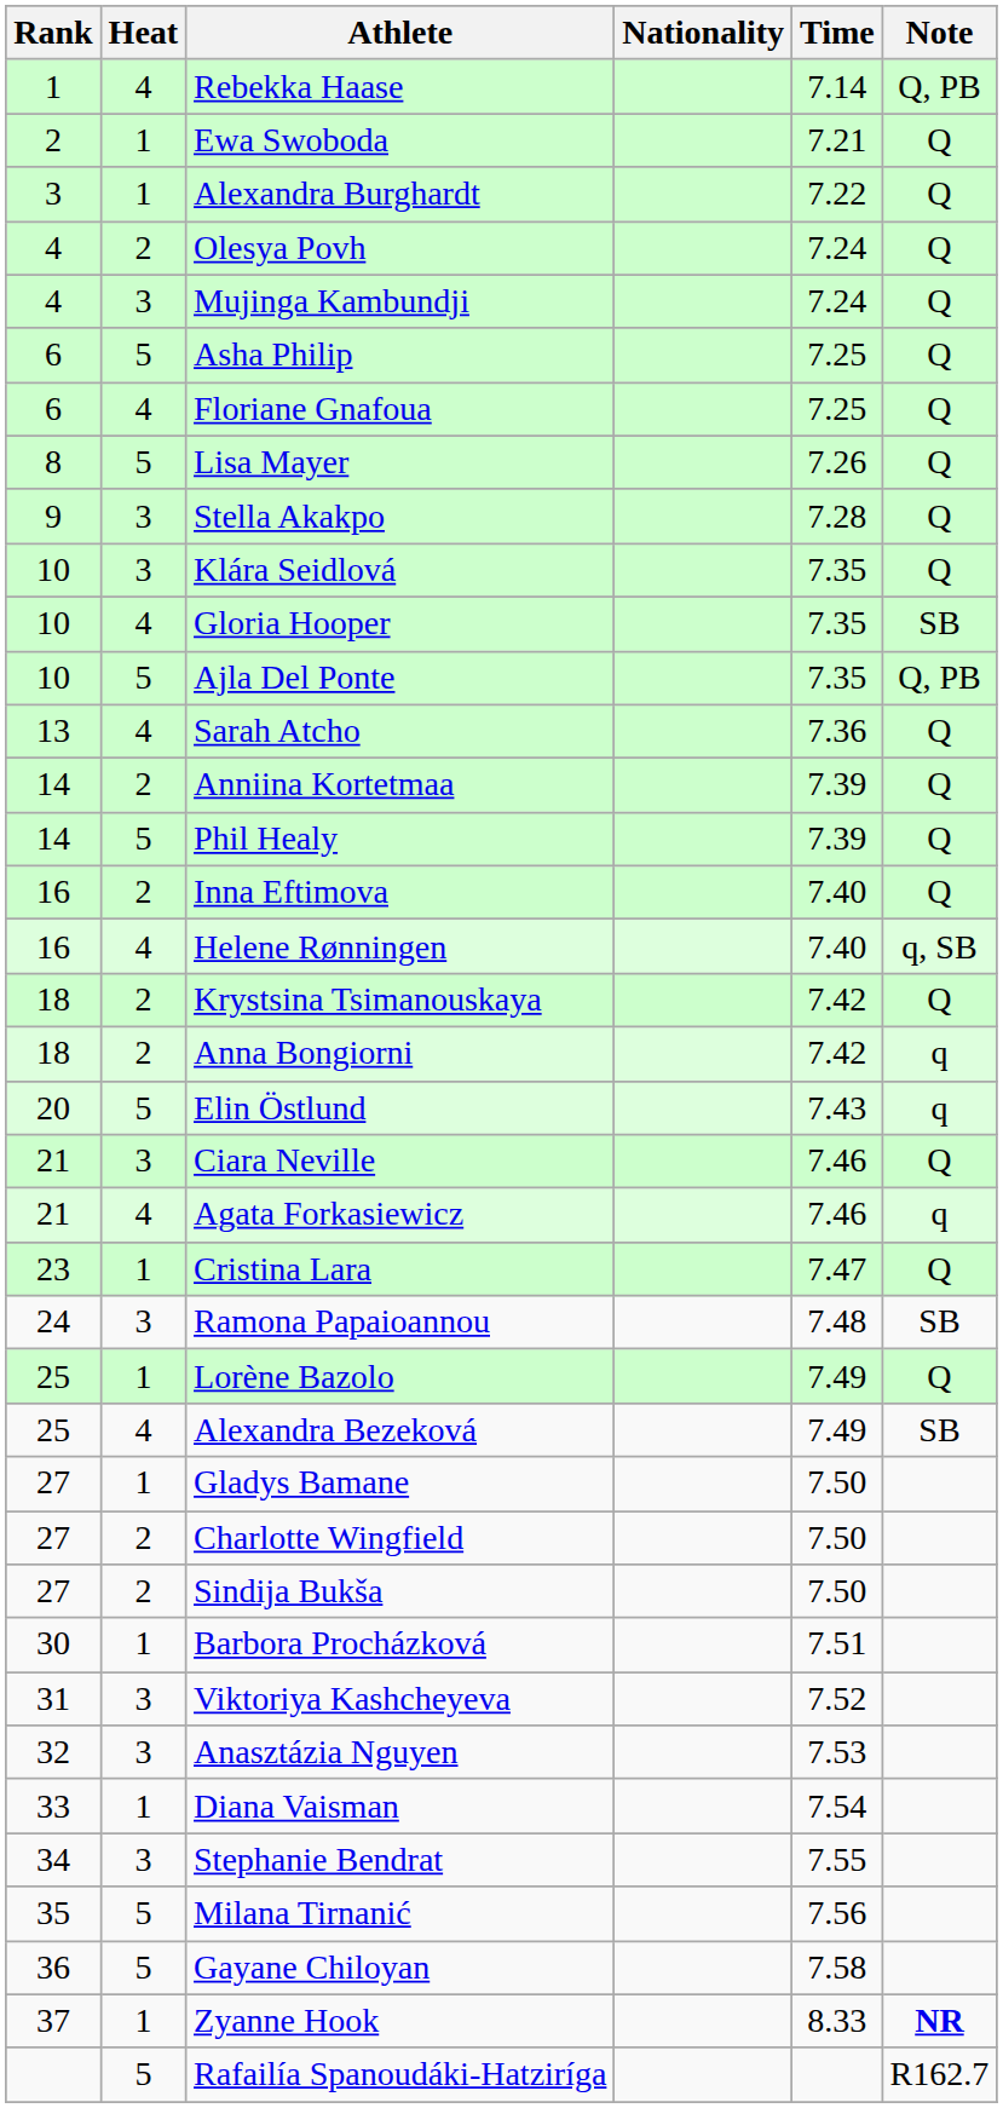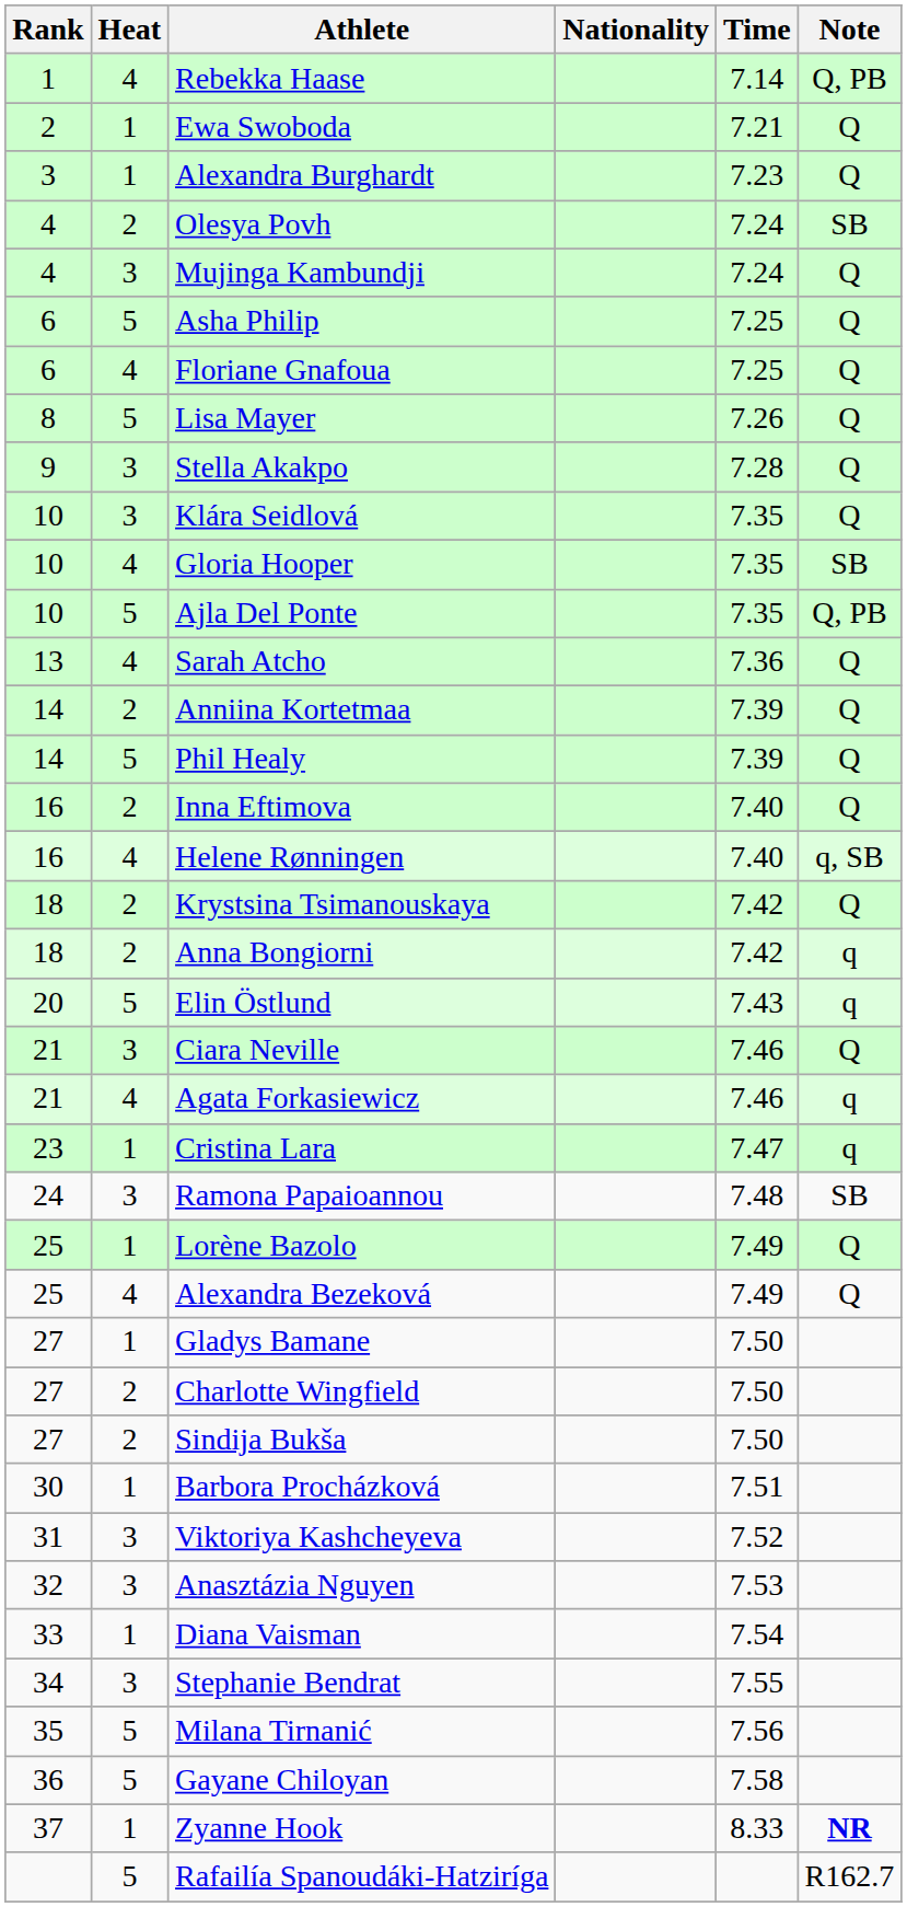Alexandra Burghardt | Time: 7.22 -> 7.23
Olesya Povh | Note: Q -> SB
Cristina Lara | Note: Q -> q
Alexandra Bezeková | Note: SB -> Q
